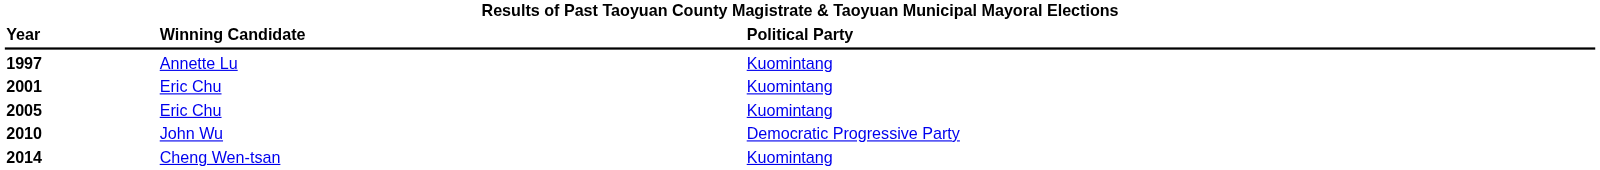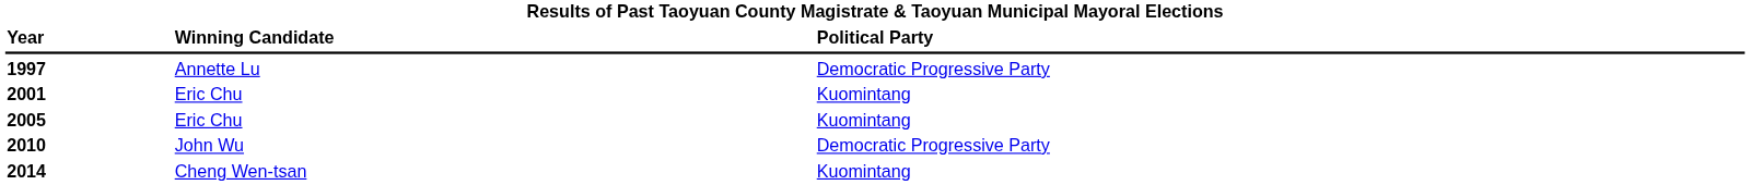1997 | column 3: Kuomintang -> Democratic Progressive Party
